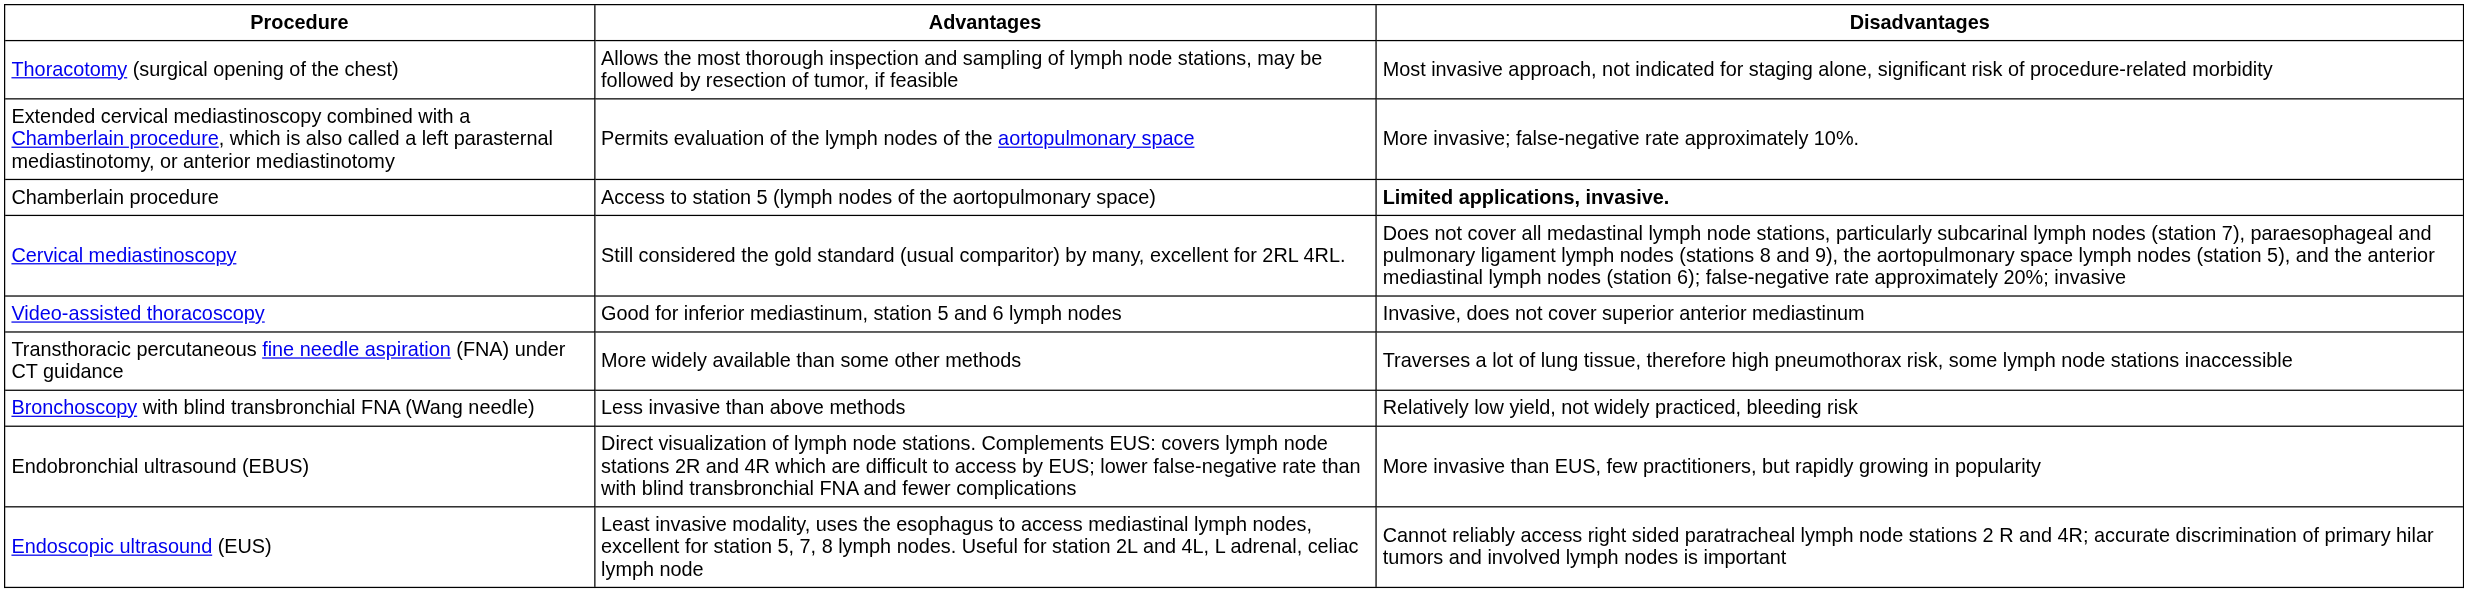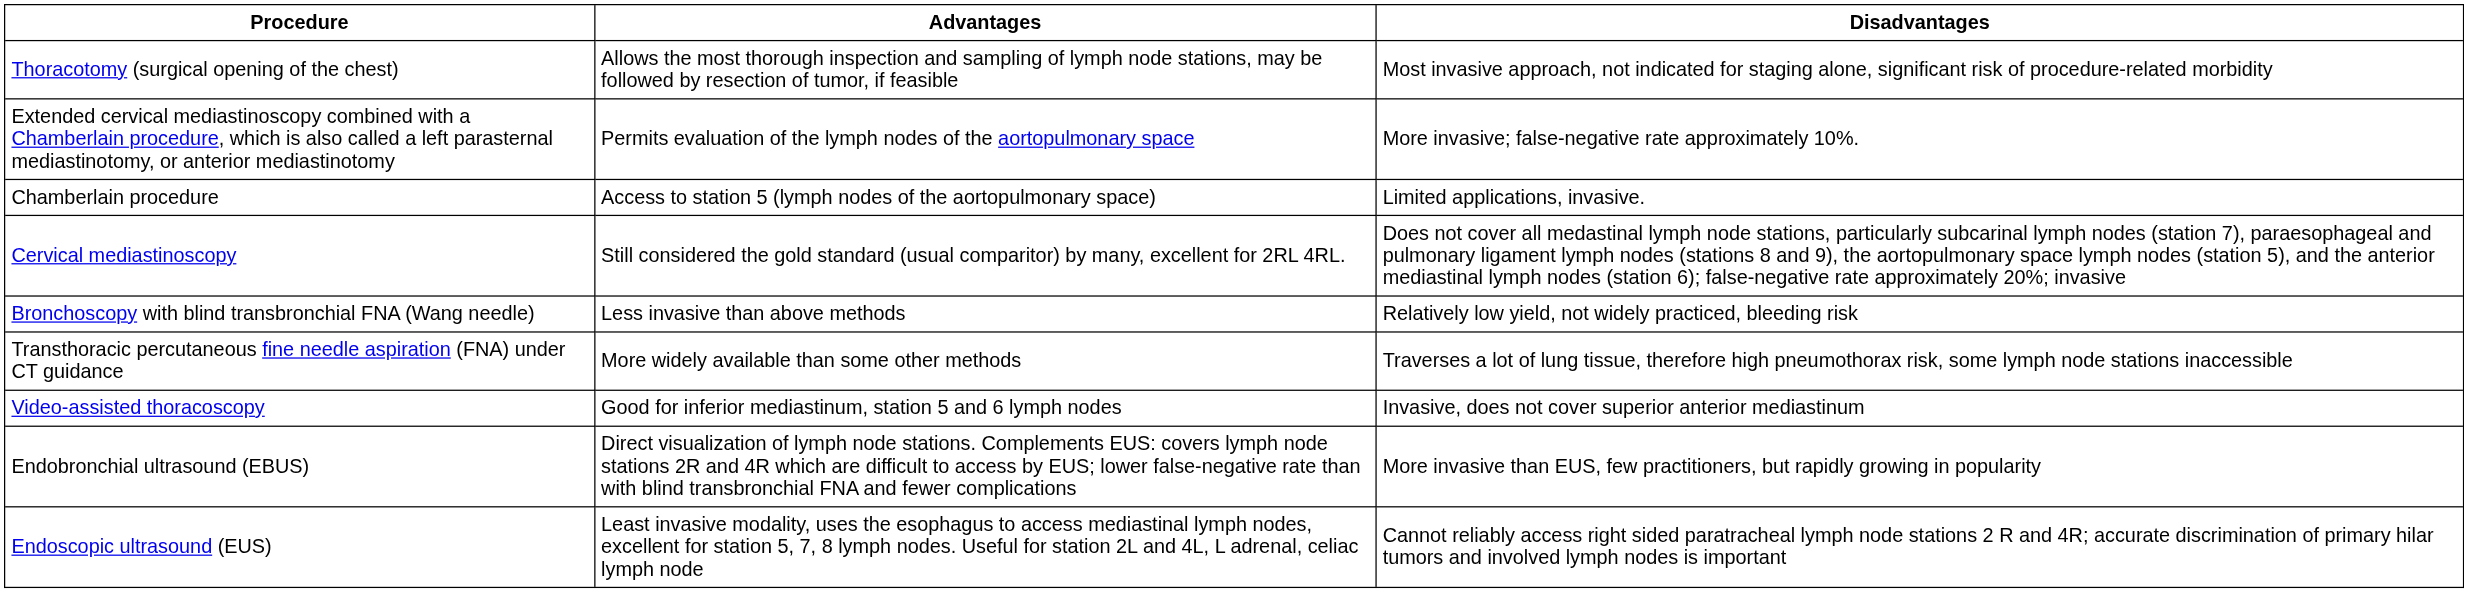Chamberlain procedure | Disadvantages: bold -> normal
rows swapped: Video-assisted thoracoscopy <-> Bronchoscopy with blind transbronchial FNA (Wang needle)
